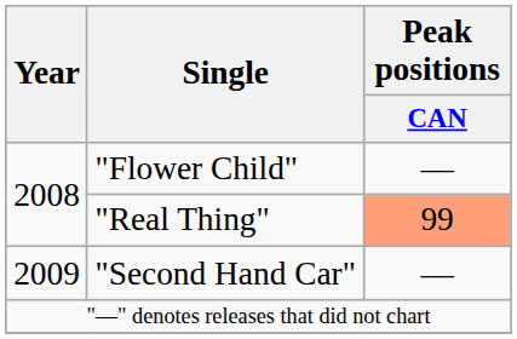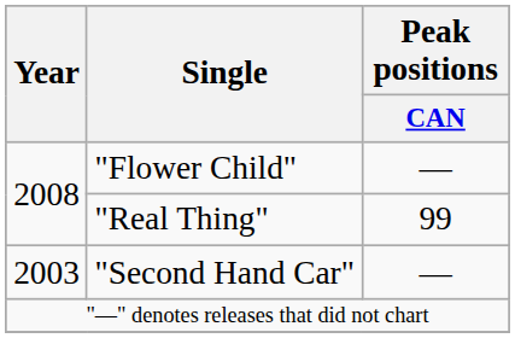"Real Thing" | Peak positions / CAN: lightsalmon background -> no background
"Second Hand Car" | Year: 2009 -> 2003
